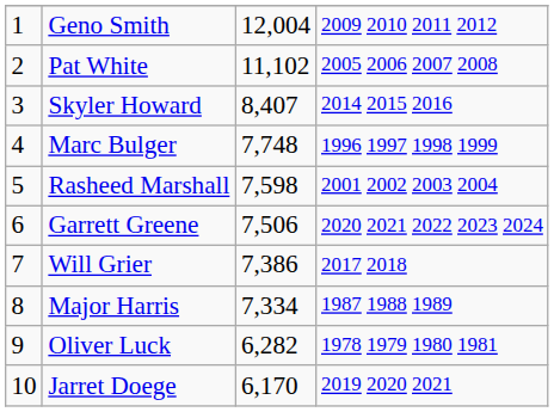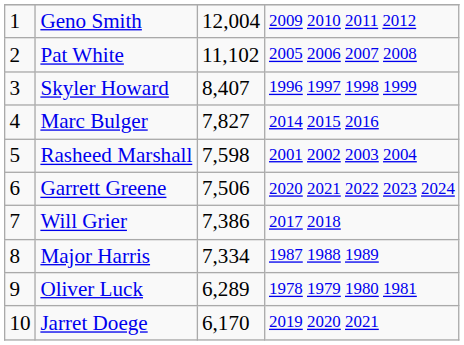Skyler Howard | column 4: 2014 2015 2016 -> 1996 1997 1998 1999
Marc Bulger | column 3: 7,748 -> 7,827
Marc Bulger | column 4: 1996 1997 1998 1999 -> 2014 2015 2016
Oliver Luck | column 3: 6,282 -> 6,289
